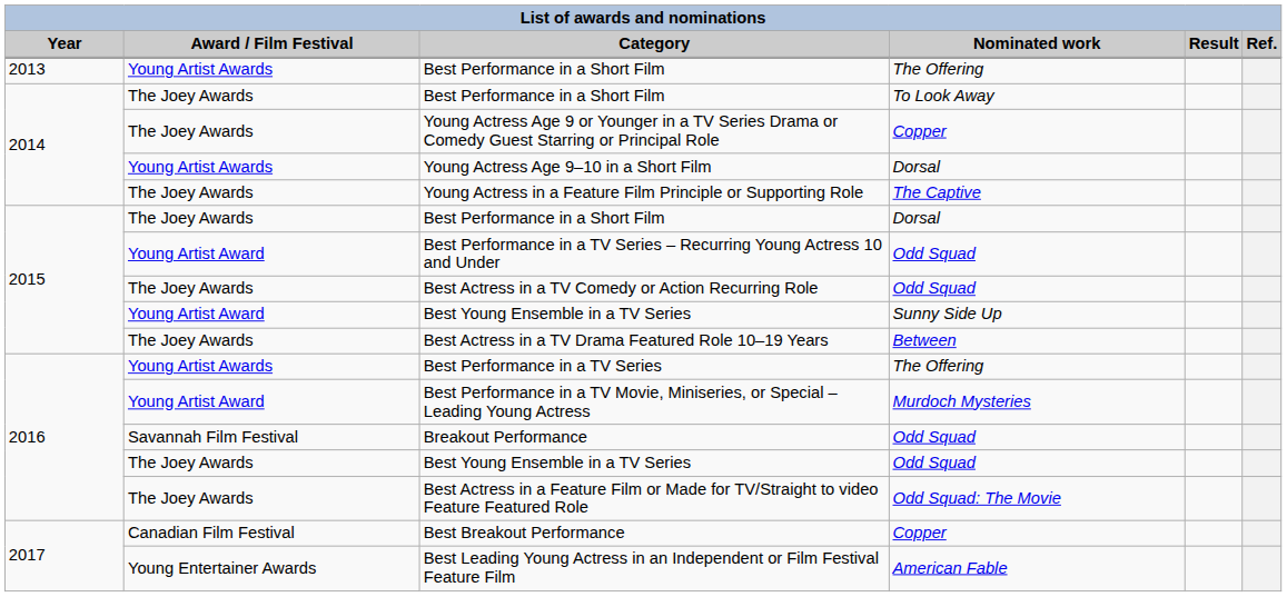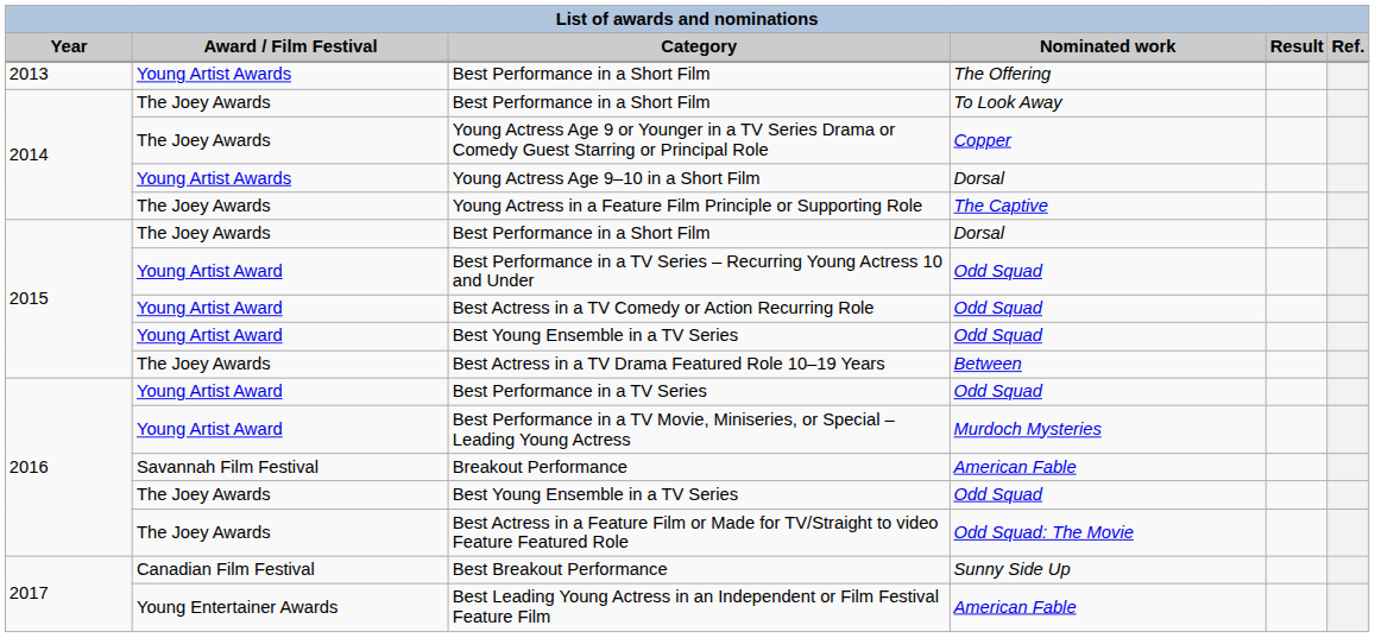Best Actress in a TV Comedy or Action Recurring Role | Award / Film Festival: The Joey Awards -> Young Artist Award
2015 / Best Young Ensemble in a TV Series | Nominated work: Sunny Side Up -> Odd Squad
Best Performance in a TV Series | Award / Film Festival: Young Artist Awards -> Young Artist Award
Best Performance in a TV Series | Nominated work: The Offering -> Odd Squad
Breakout Performance | Nominated work: Odd Squad -> American Fable
Best Breakout Performance | Nominated work: Copper -> Sunny Side Up
